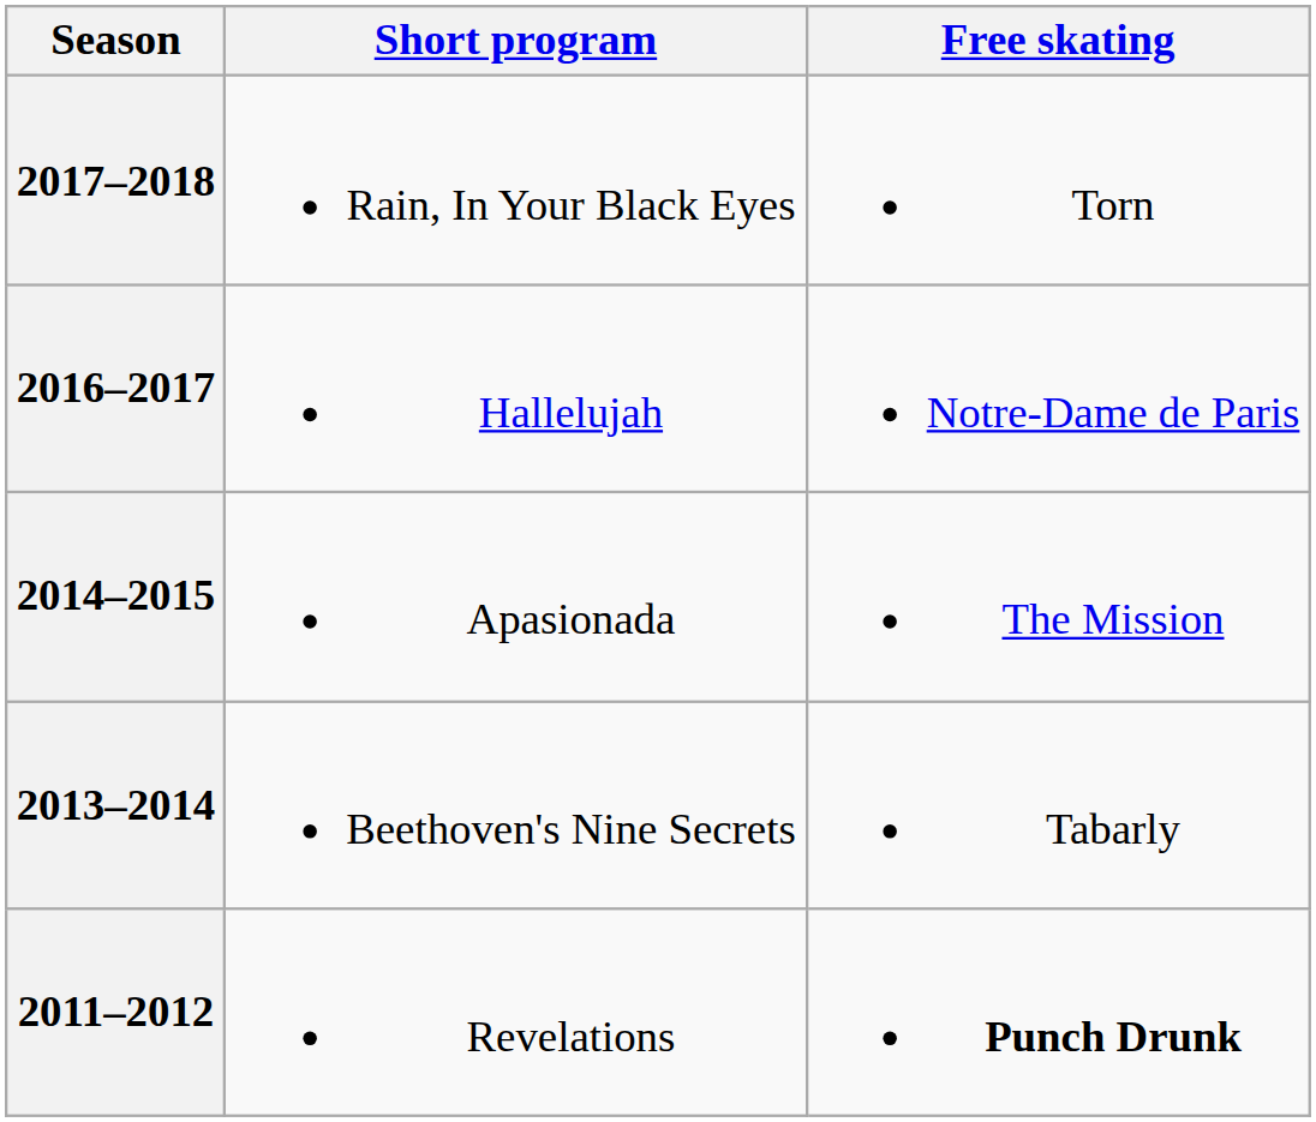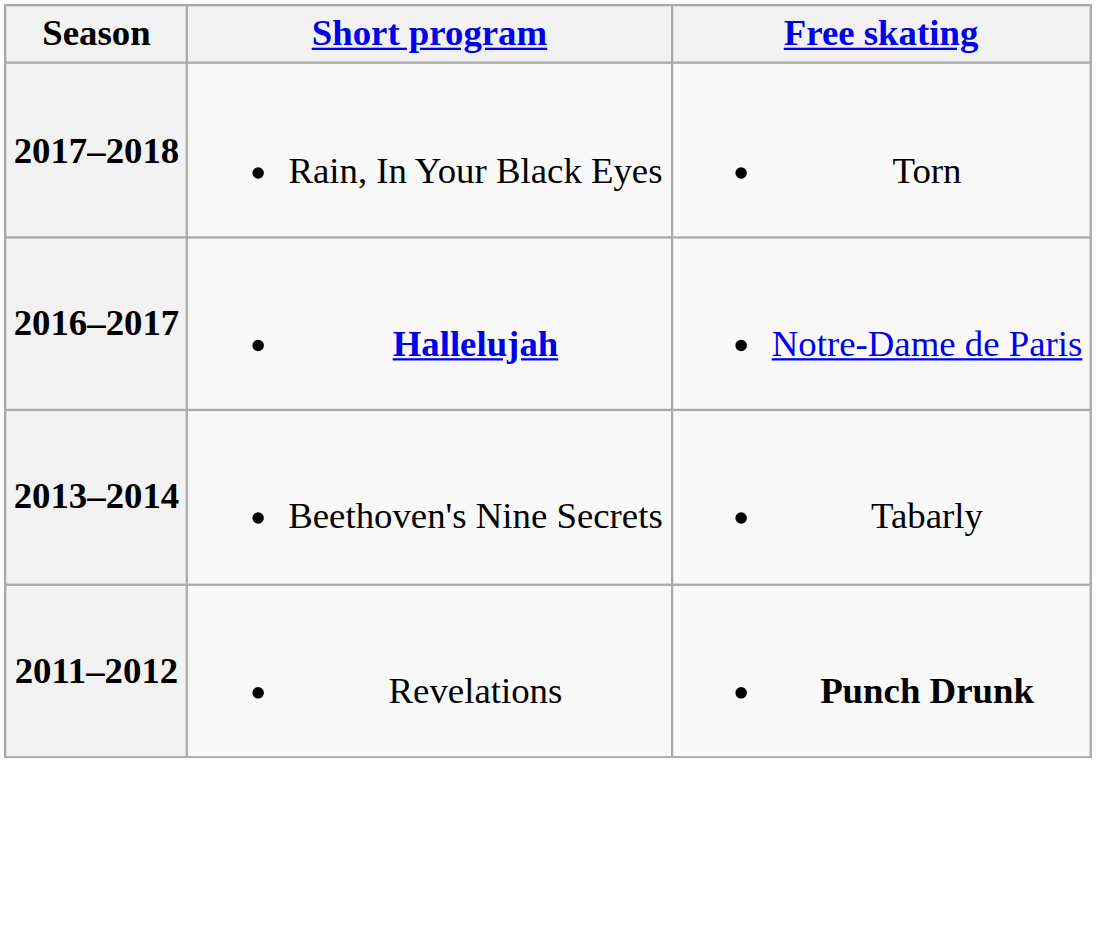2016–2017 | Short program: normal -> bold
- row: 2014–2015 | Apasionada | The Mission
